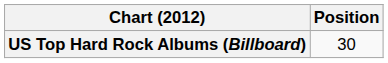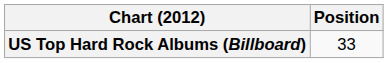US Top Hard Rock Albums (Billboard) | Position: 30 -> 33
